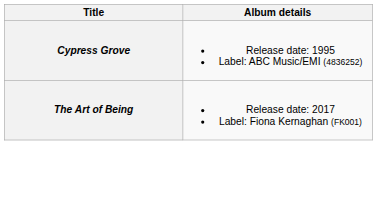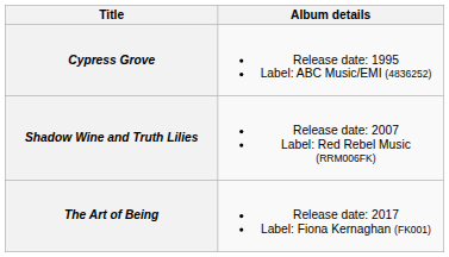+ row: Shadow Wine and Truth Lilies | Release date: 2007 Label: Red Rebel Music (RRM006FK)
